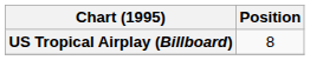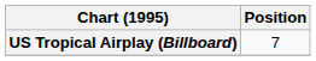US Tropical Airplay (Billboard) | Position: 8 -> 7
